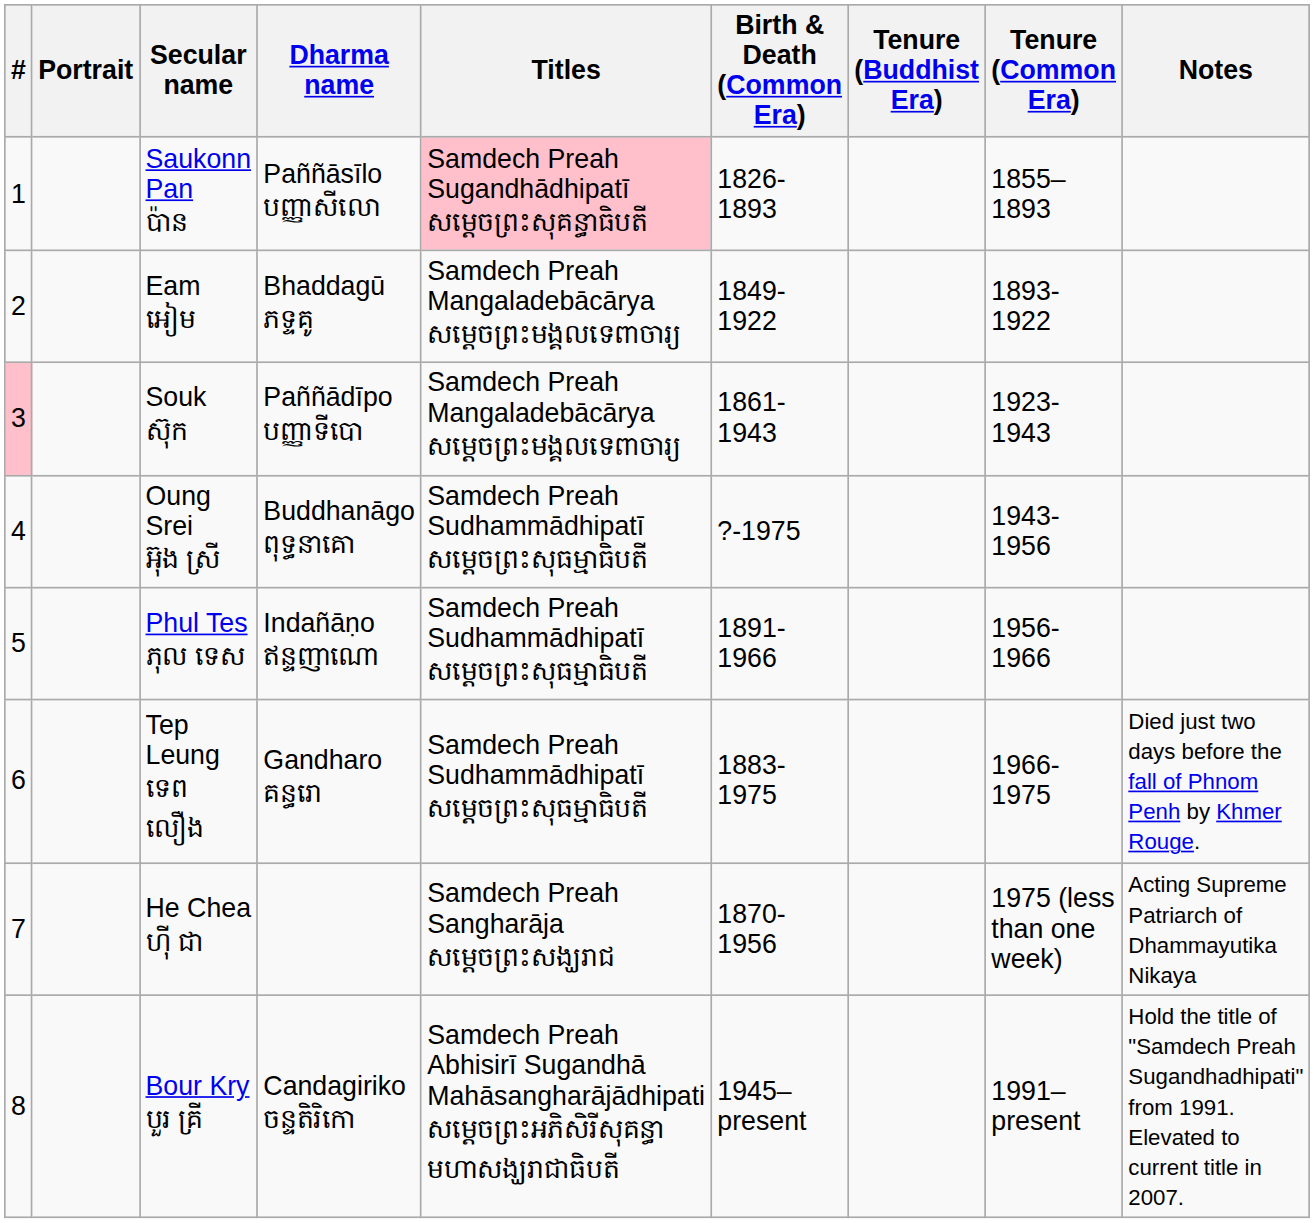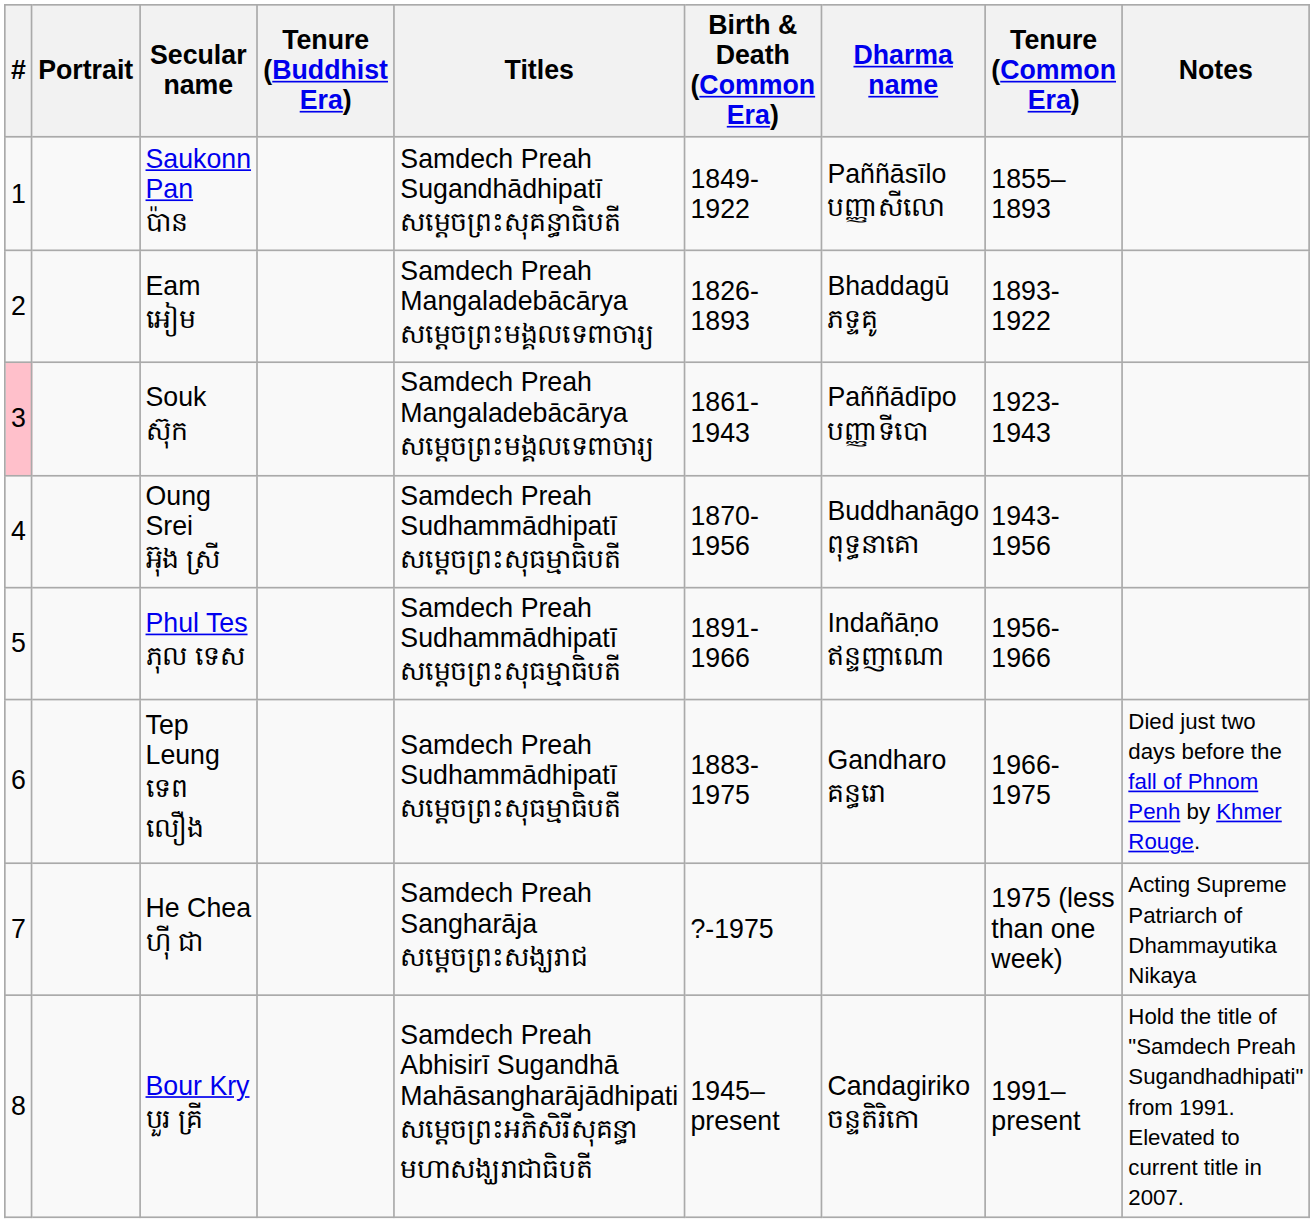columns swapped: Dharma name <-> Tenure (Buddhist Era)
Saukonn Pan ប៉ាន | Titles: pink background -> no background
Saukonn Pan ប៉ាន | Birth & Death (Common Era): 1826-1893 -> 1849-1922
Eam អៀម | Birth & Death (Common Era): 1849-1922 -> 1826-1893
Oung Srei អ៊ុង ស្រី | Birth & Death (Common Era): ?-1975 -> 1870-1956
He Chea ហ៊ី ជា | Birth & Death (Common Era): 1870-1956 -> ?-1975
